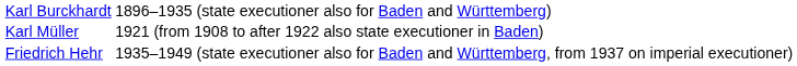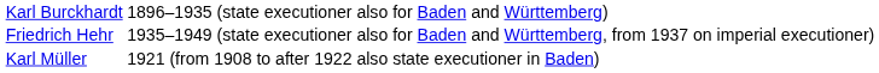rows swapped: Karl Müller <-> Friedrich Hehr
